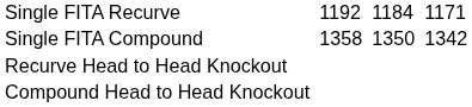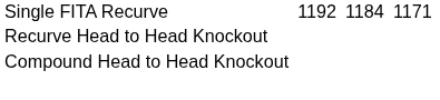- row: Single FITA Compound | 1358 | 1350 | 1342
